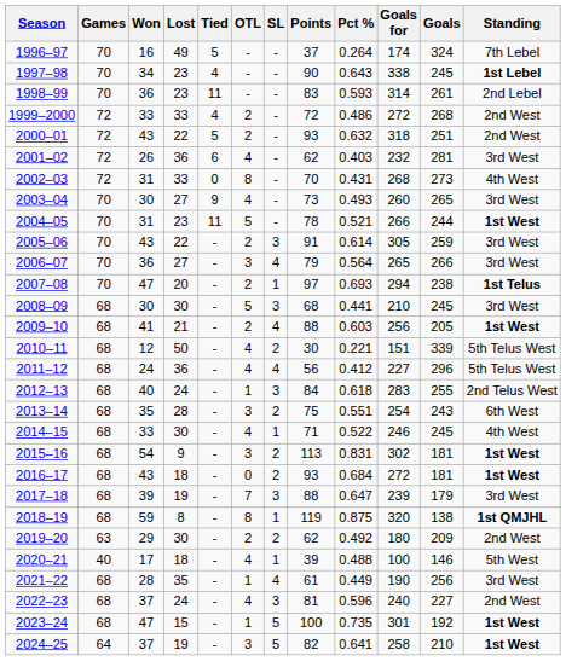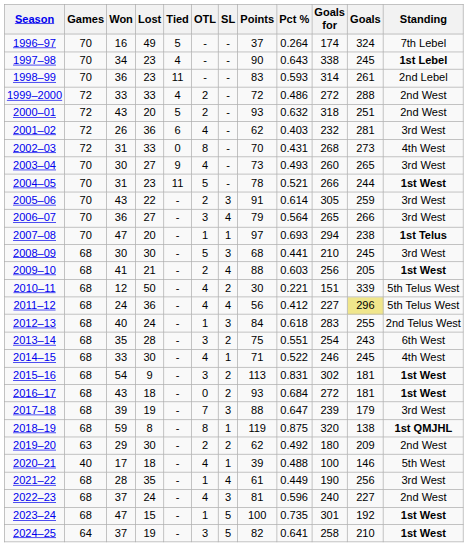1999–2000 | Goals: 268 -> 288
2000–01 | Lost: 22 -> 20
2007–08 | OTL: 2 -> 1
2011–12 | Goals: no background -> khaki background
